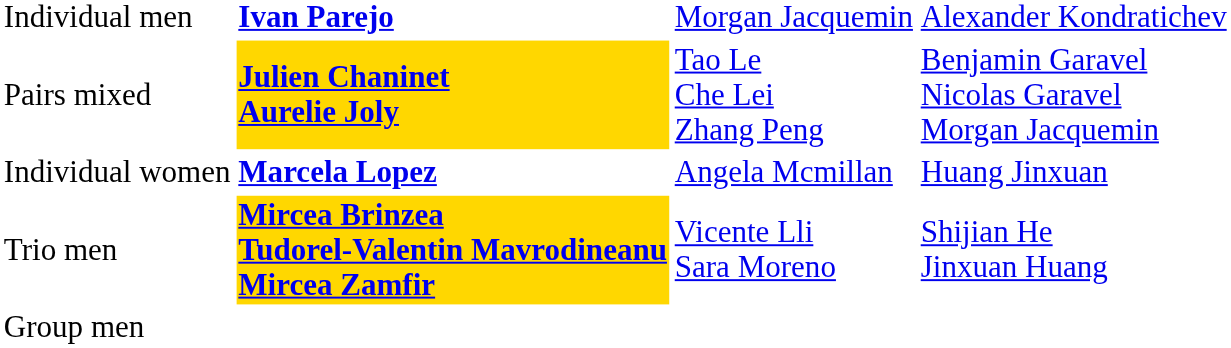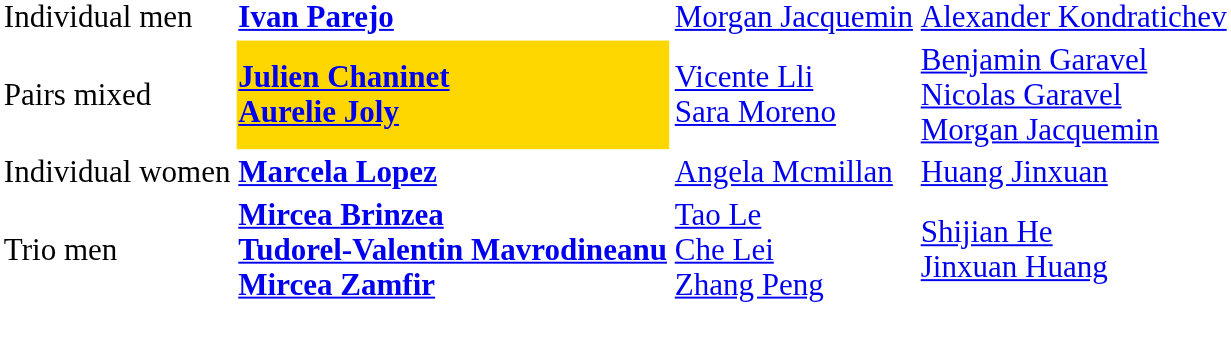Pairs mixed | column 3: Tao Le Che Lei Zhang Peng -> Vicente Lli Sara Moreno
Trio men | column 2: gold background -> no background
Trio men | column 3: Vicente Lli Sara Moreno -> Tao Le Che Lei Zhang Peng
- row: Group men
